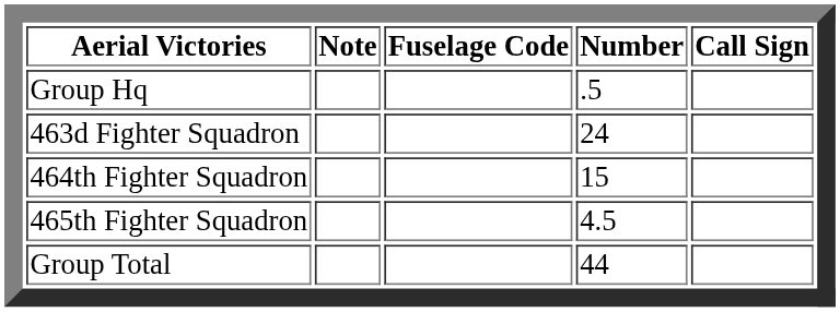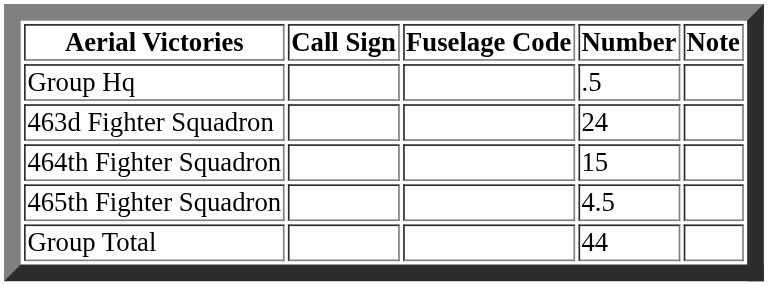columns swapped: Call Sign <-> Note
